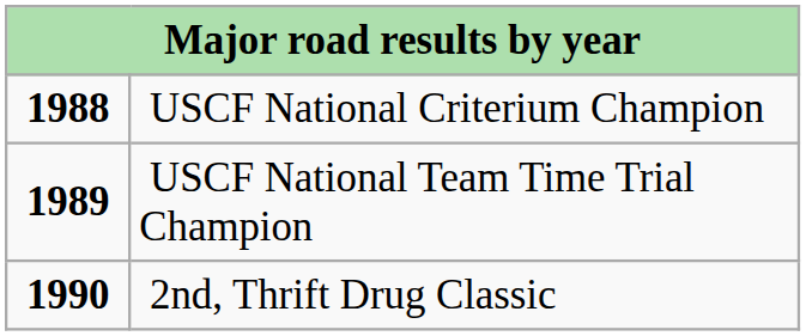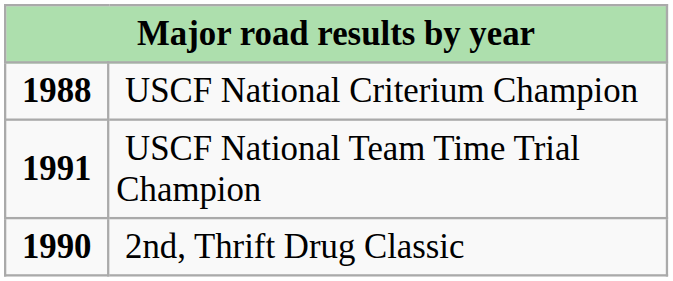USCF National Team Time Trial Champion | column 1: 1989 -> 1991
